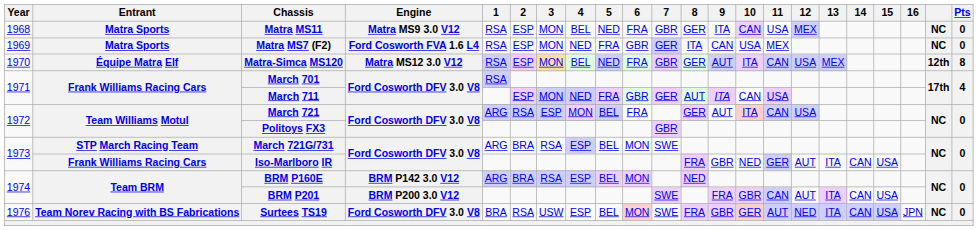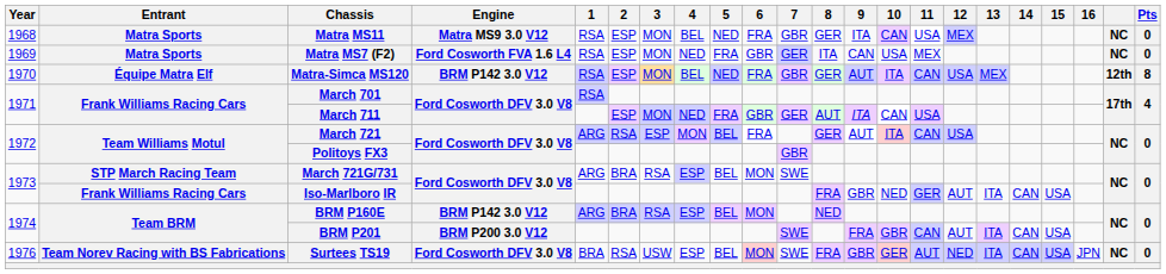Matra-Simca MS120 | Engine: Matra MS12 3.0 V12 -> BRM P142 3.0 V12
